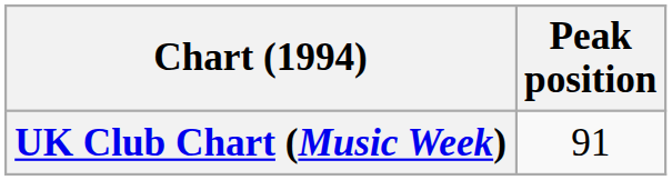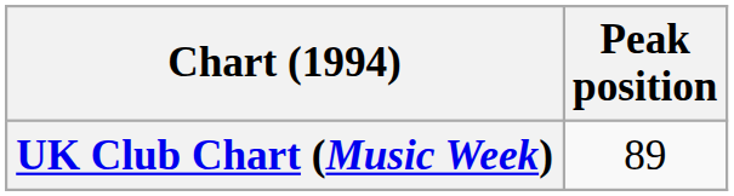UK Club Chart (Music Week) | Peak position: 91 -> 89
